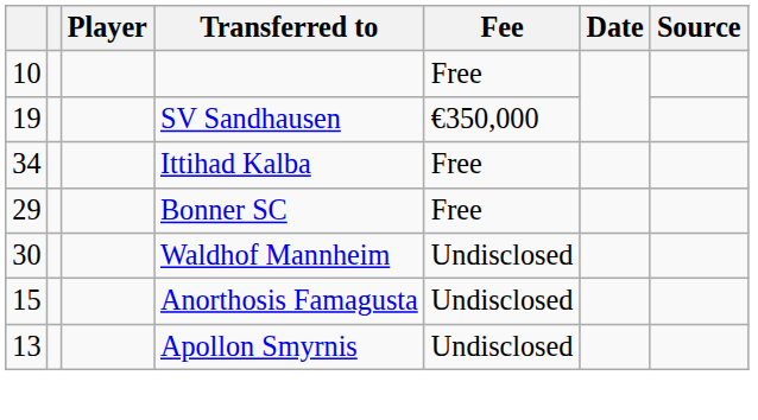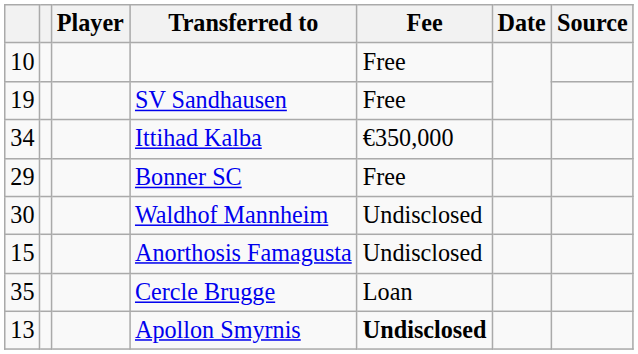SV Sandhausen | Fee: €350,000 -> Free
Ittihad Kalba | Fee: Free -> €350,000
+ row: 35 | Cercle Brugge | Loan
Apollon Smyrnis | Fee: normal -> bold
